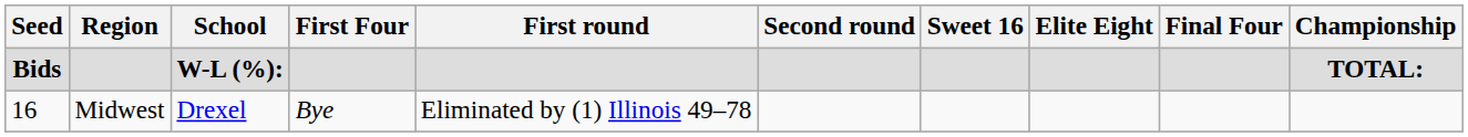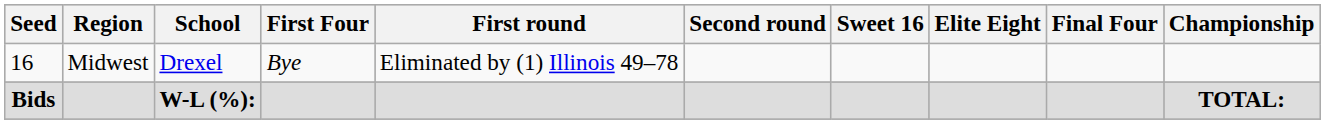rows swapped: 16 <-> Bids
